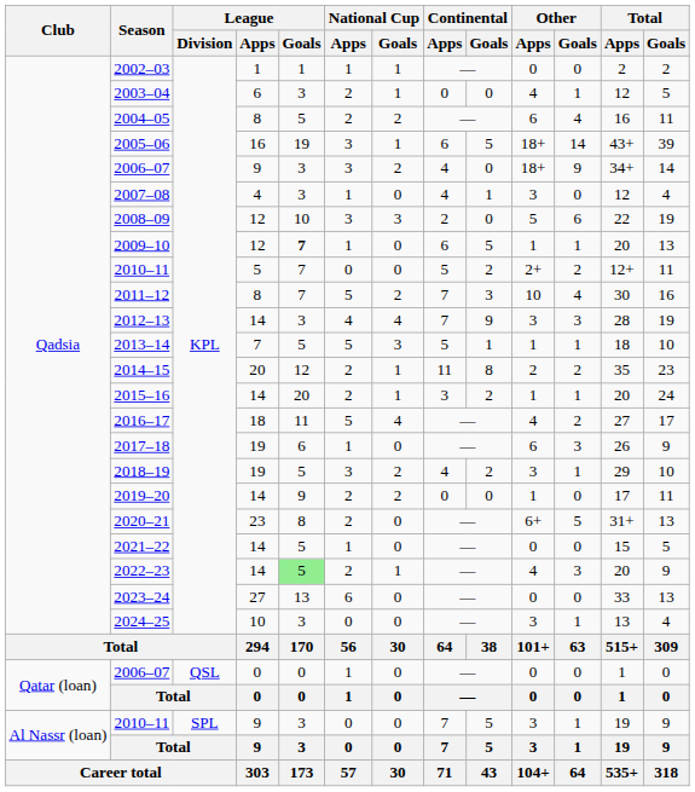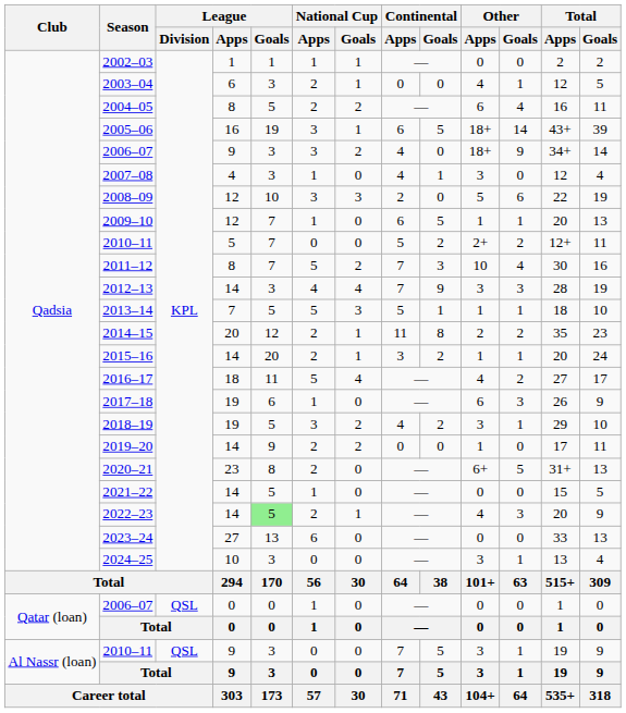2009–10 | League / Goals: bold -> normal
2010–11 / 9 | League / Division: SPL -> QSL
